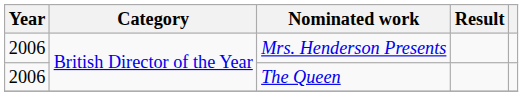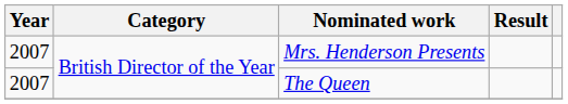Mrs. Henderson Presents | Year: 2006 -> 2007
The Queen | Year: 2006 -> 2007
